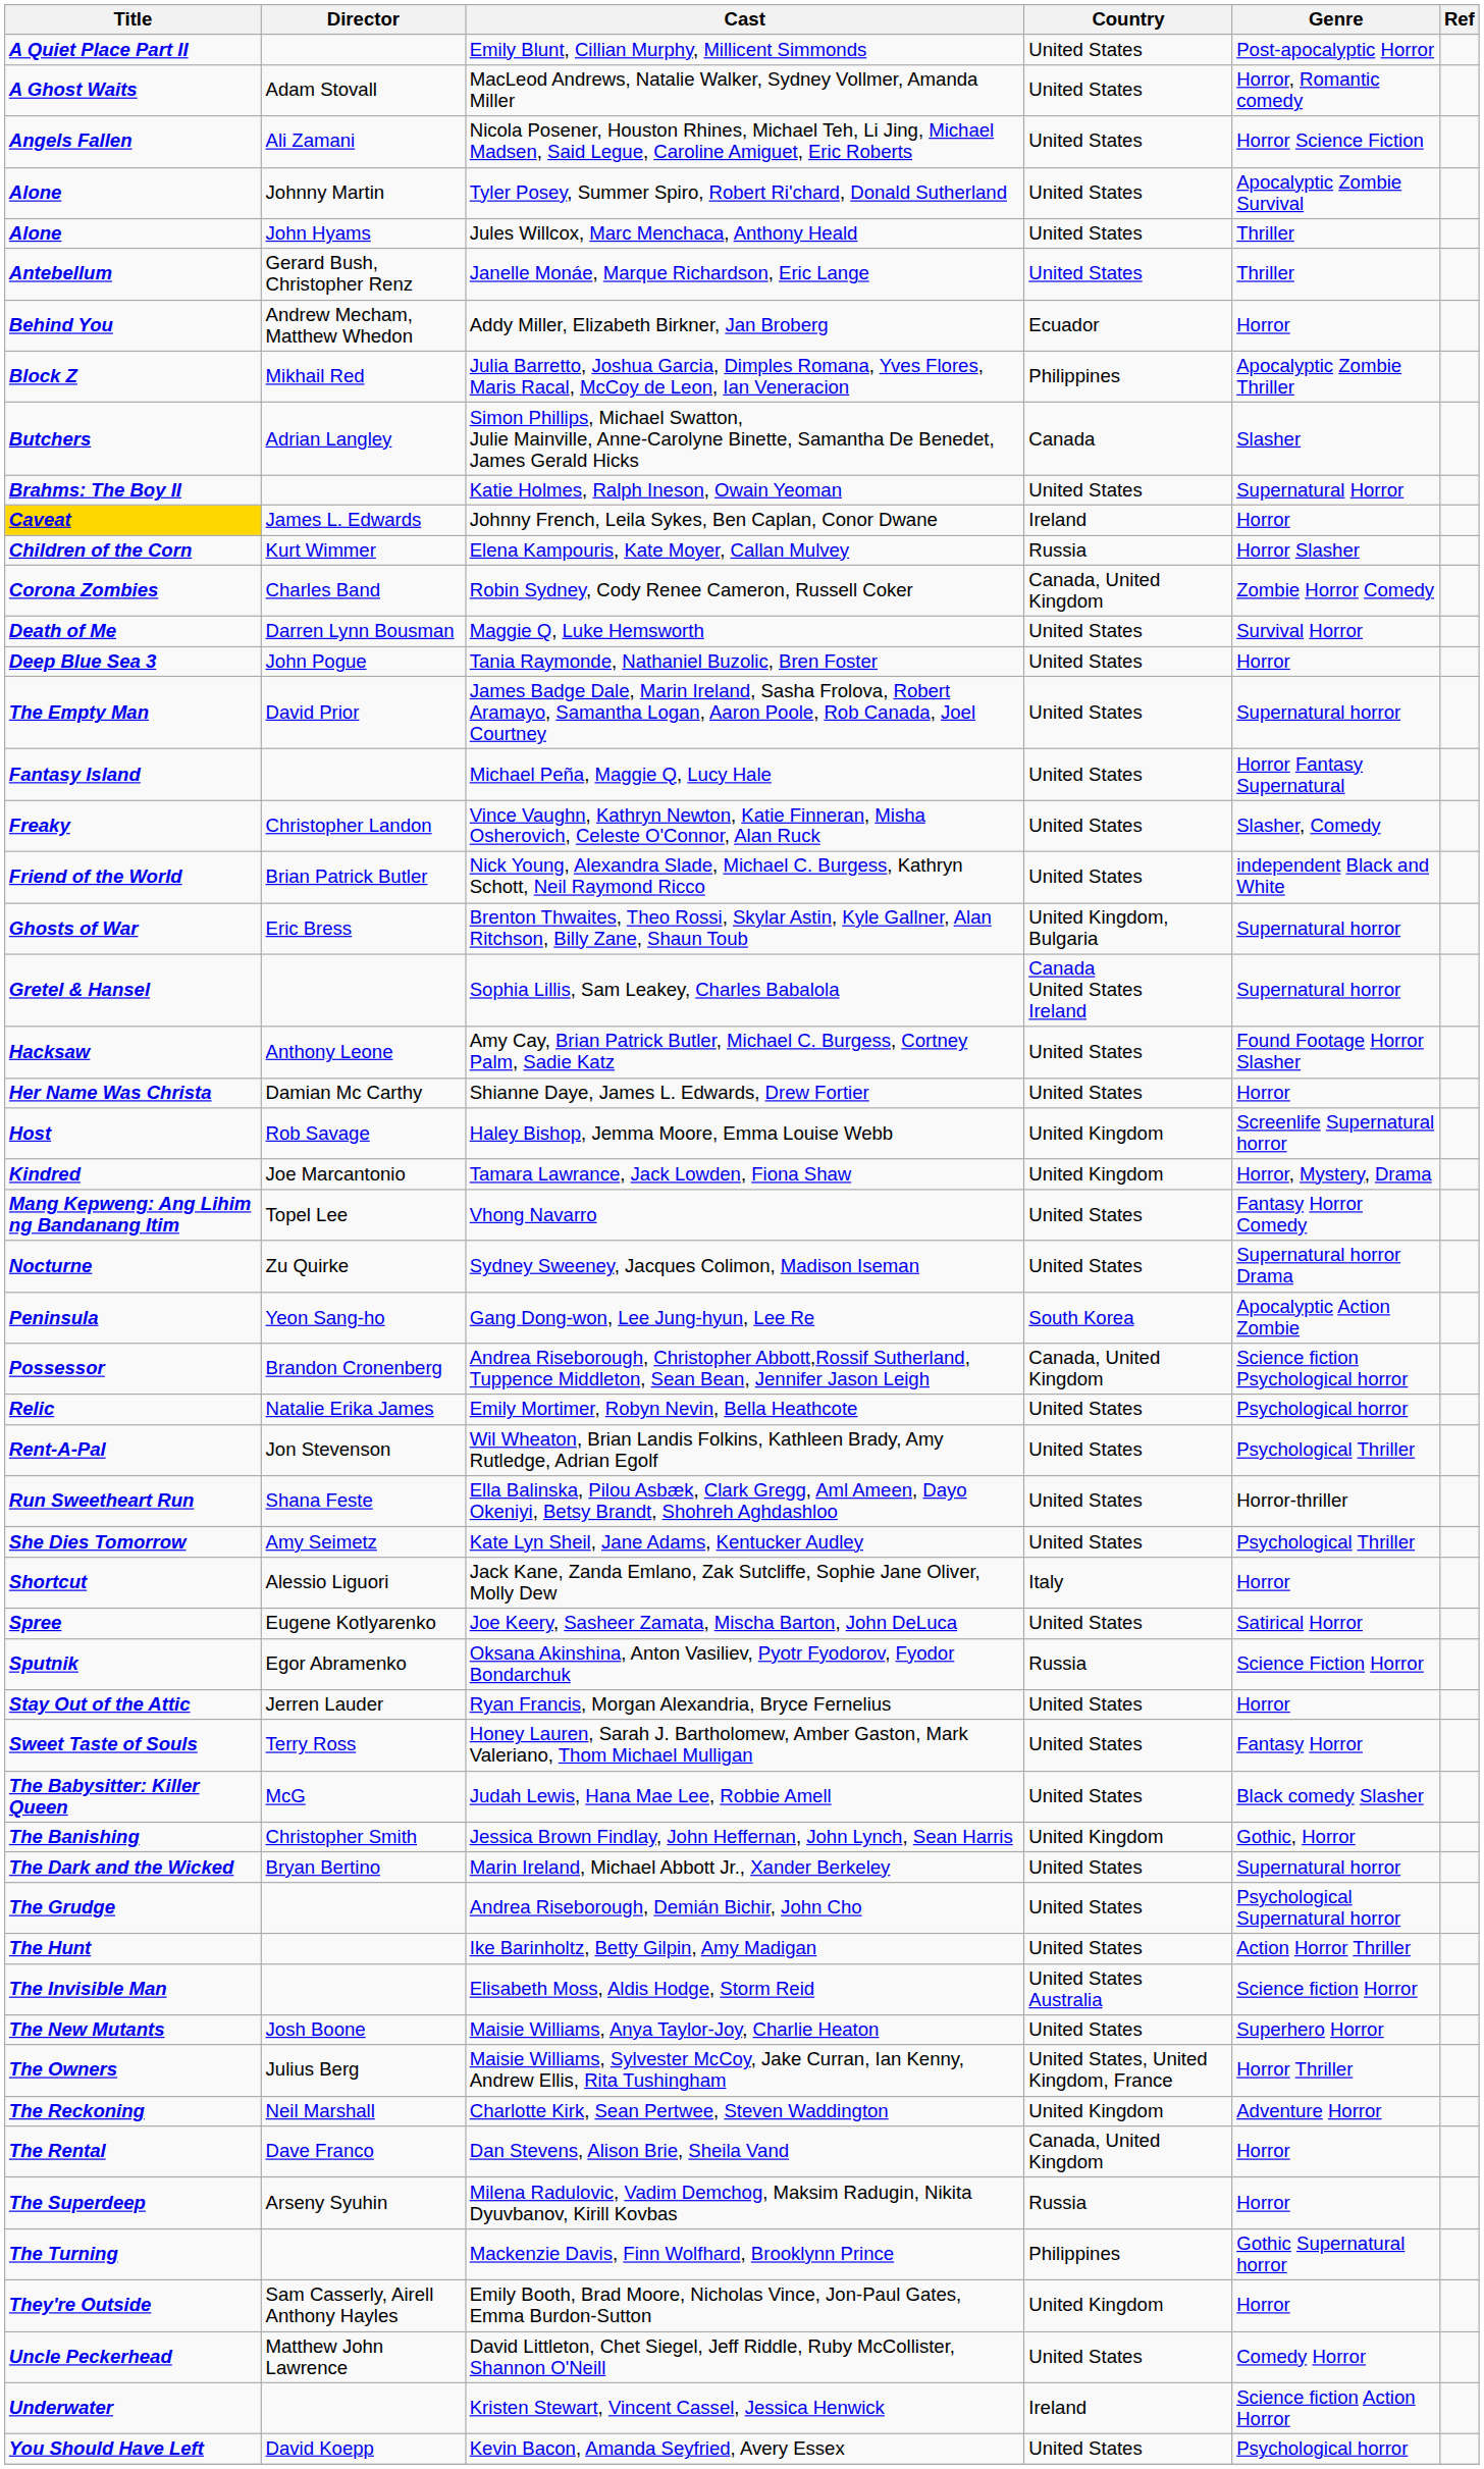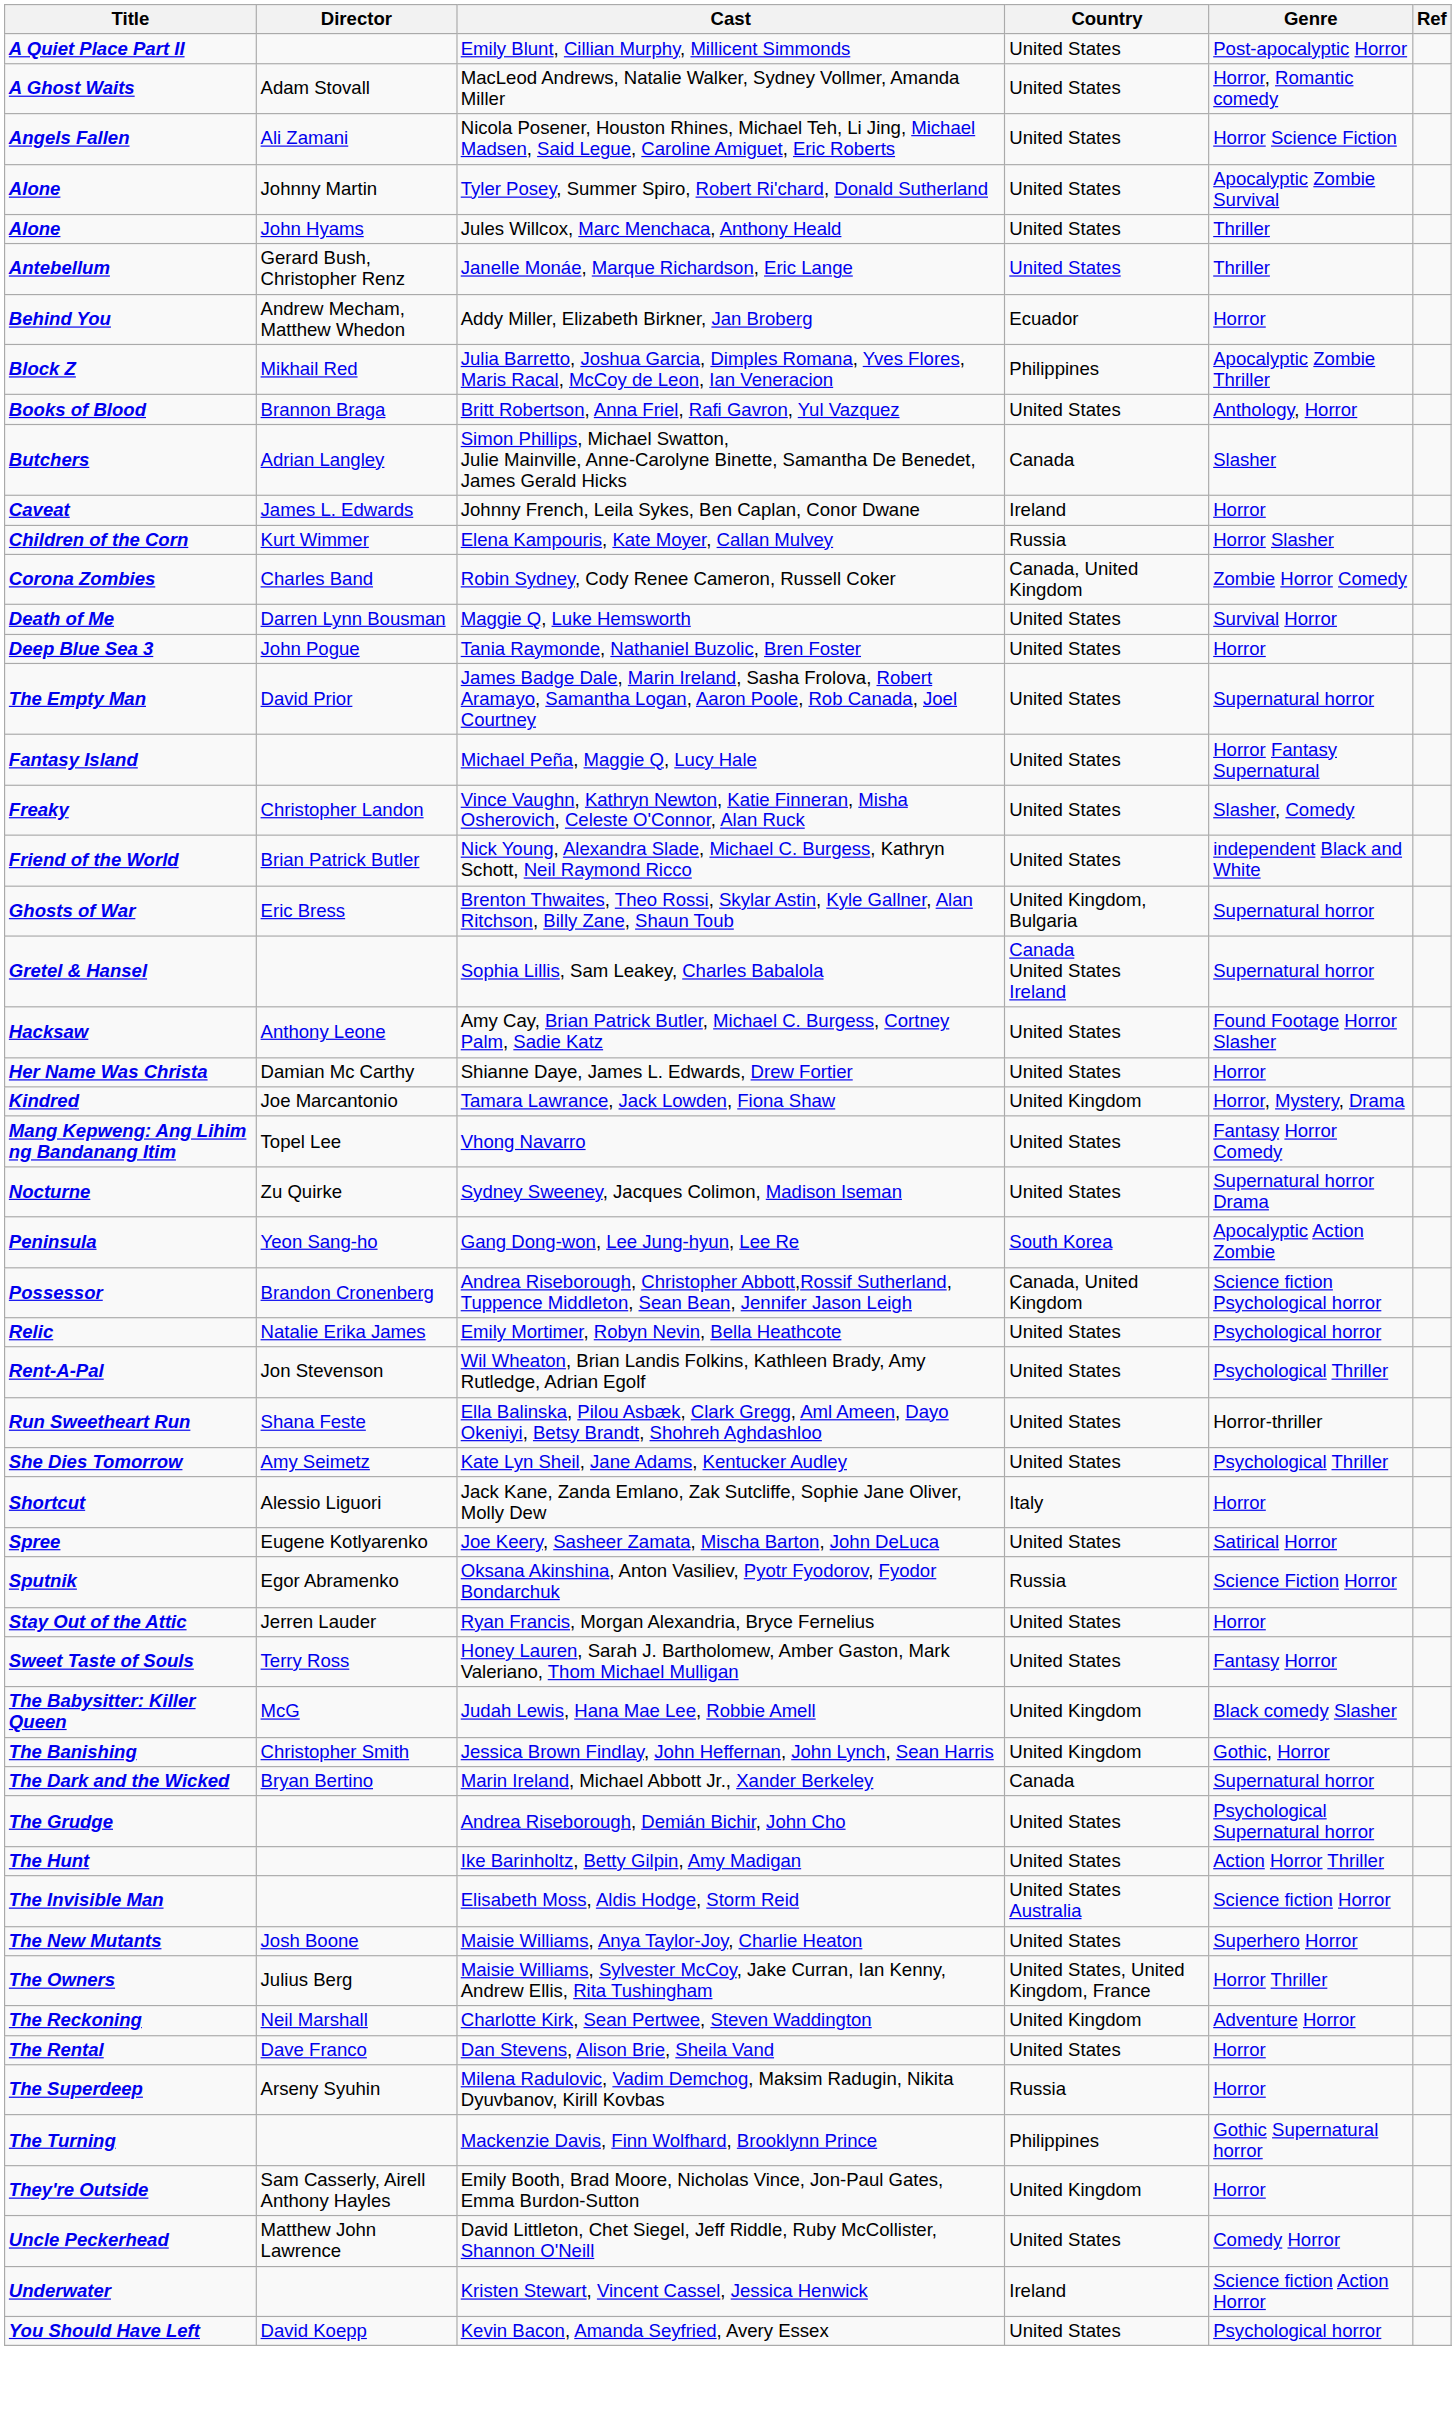+ row: Books of Blood | Brannon Braga | Britt Robertson, Anna Friel, Rafi Gavron, Yul Vazquez | United States | Anthology, Horror
- row: Brahms: The Boy II | Katie Holmes, Ralph Ineson, Owain Yeoman | United States | Supernatural Horror
Johnny French, Leila Sykes, Ben Caplan, Conor Dwane | Title: gold background -> no background
- row: Host | Rob Savage | Haley Bishop, Jemma Moore, Emma Louise Webb | United Kingdom | Screenlife Supernatural horror
Judah Lewis, Hana Mae Lee, Robbie Amell | Country: United States -> United Kingdom
Marin Ireland, Michael Abbott Jr., Xander Berkeley | Country: United States -> Canada
Dan Stevens, Alison Brie, Sheila Vand | Country: Canada, United Kingdom -> United States
